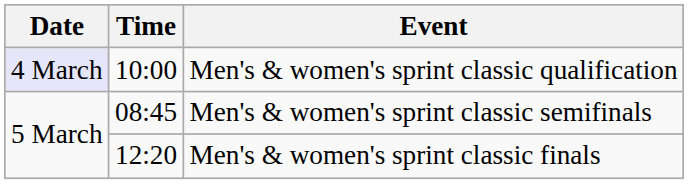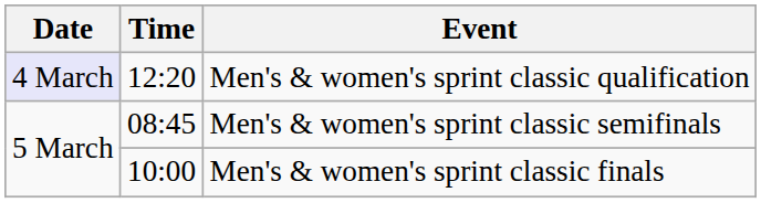Men's & women's sprint classic qualification | Time: 10:00 -> 12:20
Men's & women's sprint classic finals | Time: 12:20 -> 10:00
